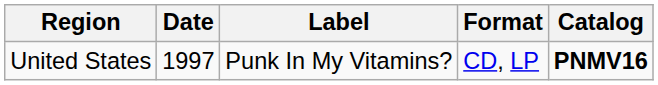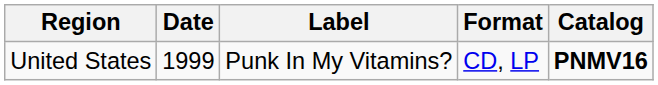United States | Date: 1997 -> 1999
